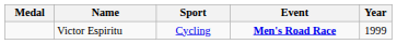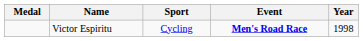Victor Espiritu | Year: 1999 -> 1998
